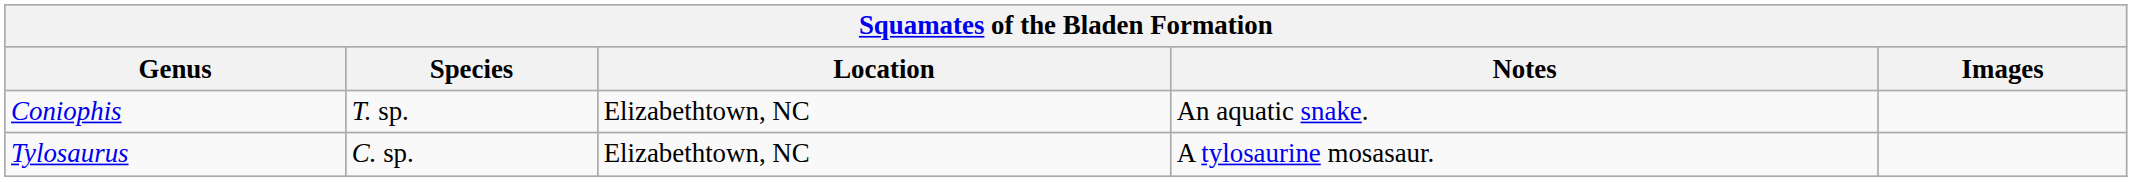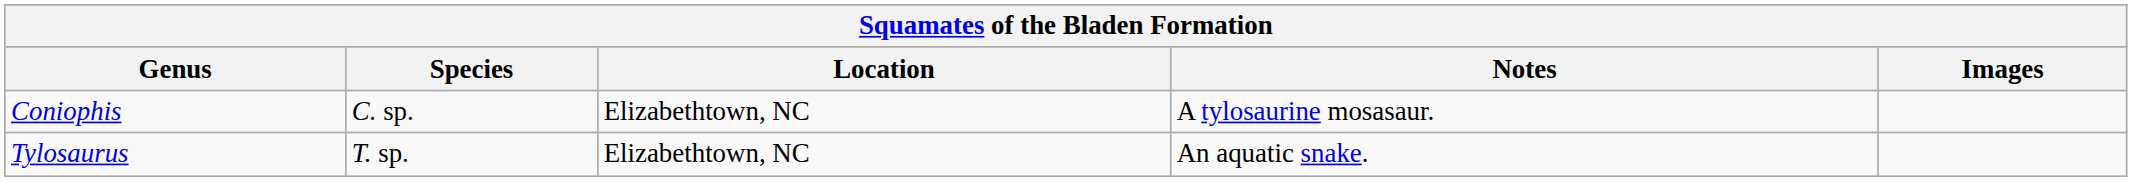Coniophis | Species: T. sp. -> C. sp.
Coniophis | Notes: An aquatic snake. -> A tylosaurine mosasaur.
Tylosaurus | Species: C. sp. -> T. sp.
Tylosaurus | Notes: A tylosaurine mosasaur. -> An aquatic snake.
